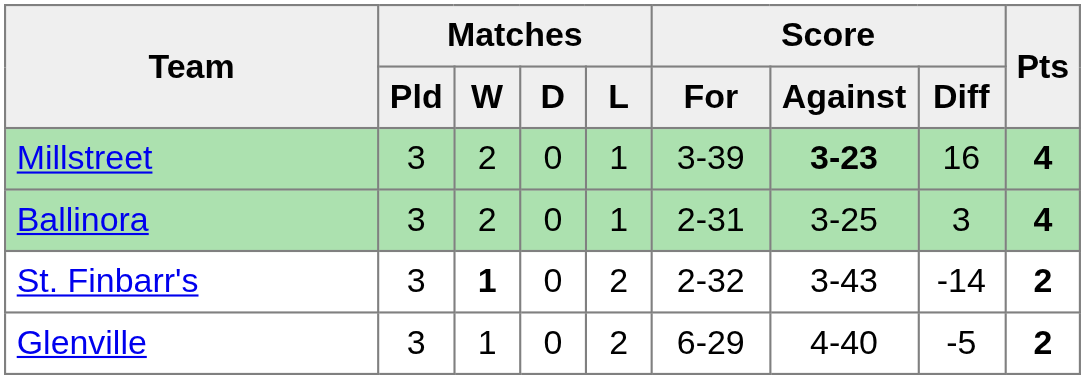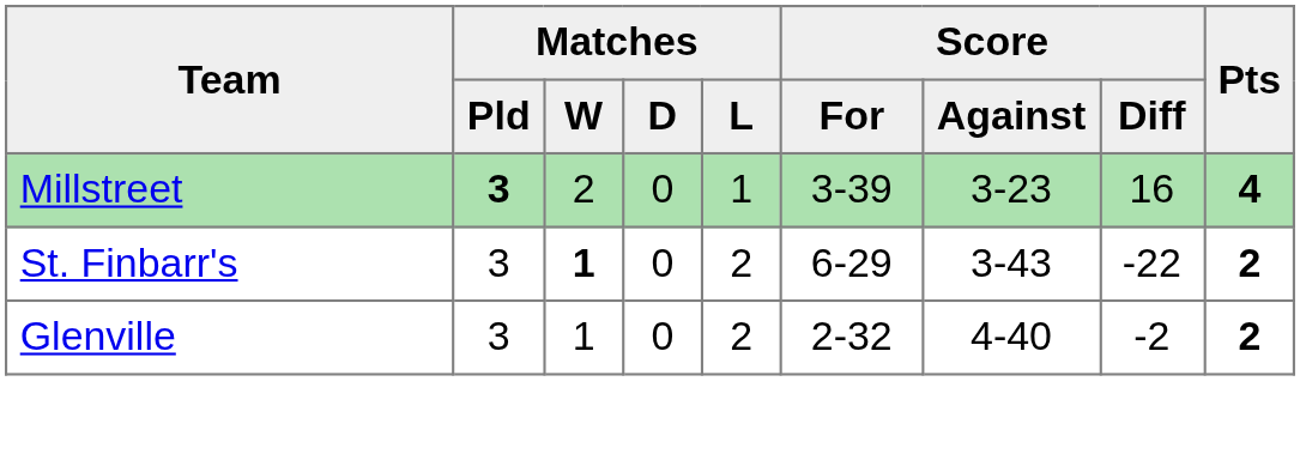Millstreet | Matches / Pld: normal -> bold
Millstreet | Score / Against: bold -> normal
- row: Ballinora | 3 | 2 | 0 | 1 | 2-31 | 3-25 | 3 | 4
St. Finbarr's | Score / For: 2-32 -> 6-29
St. Finbarr's | Score / Diff: -14 -> -22
Glenville | Score / For: 6-29 -> 2-32
Glenville | Score / Diff: -5 -> -2
